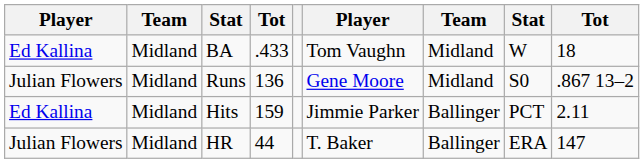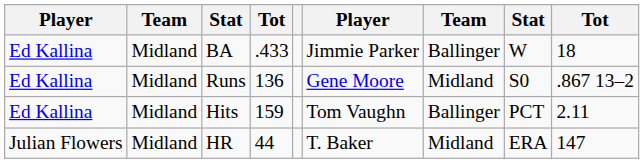BA | column 6: Tom Vaughn -> Jimmie Parker
BA | column 7: Midland -> Ballinger
Runs | column 1: Julian Flowers -> Ed Kallina
Hits | column 6: Jimmie Parker -> Tom Vaughn
HR | column 7: Ballinger -> Midland
